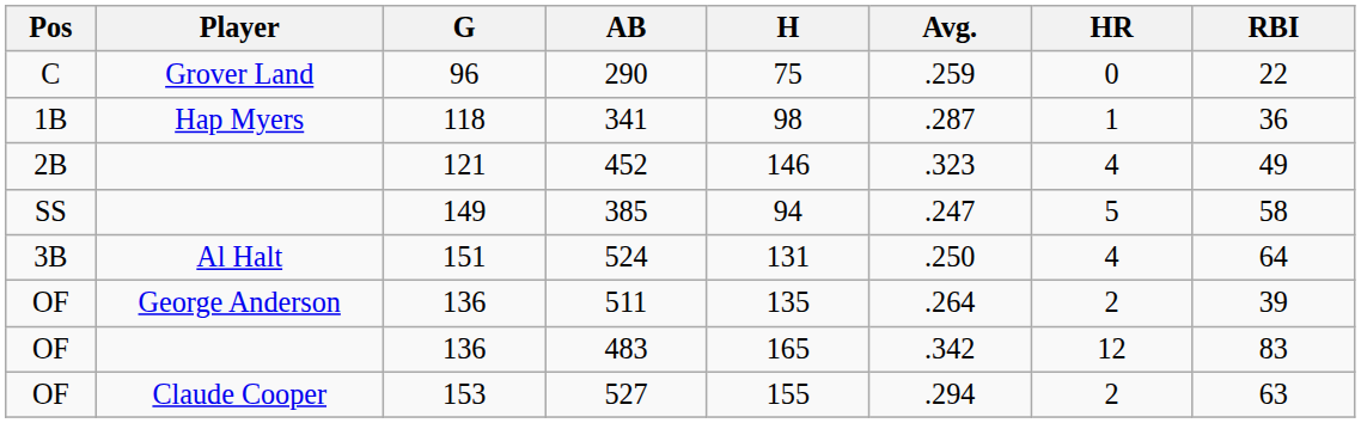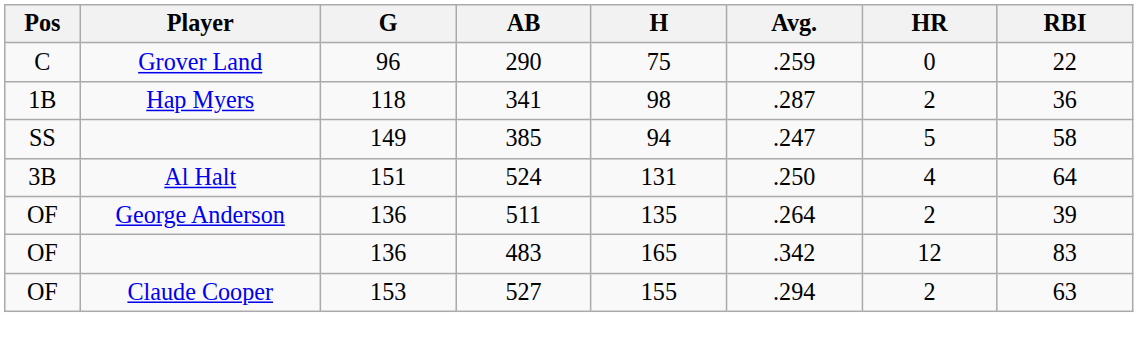341 | HR: 1 -> 2
- row: 2B | 121 | 452 | 146 | .323 | 4 | 49
